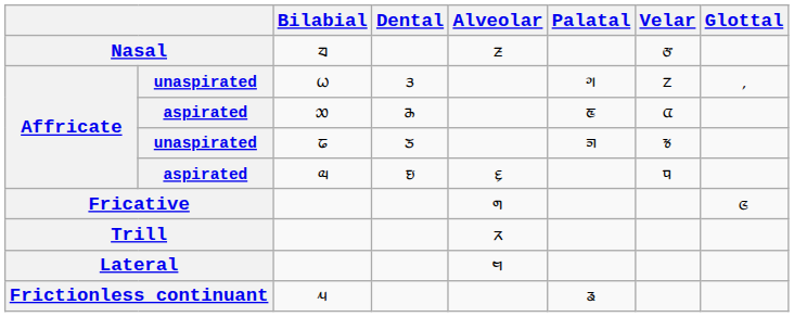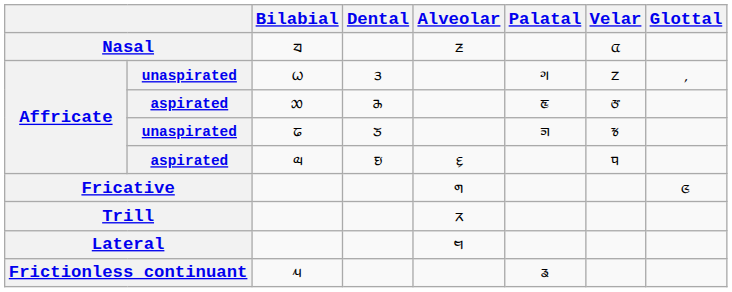Nasal | Velar: ᤅ -> ᤂ
aspirated / ᤑ | Velar: ᤂ -> ᤅ
